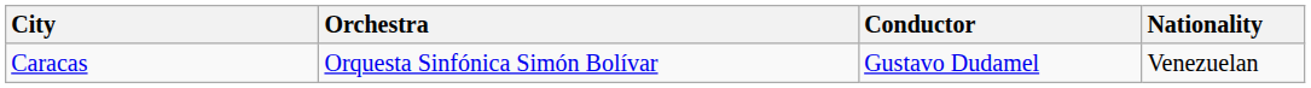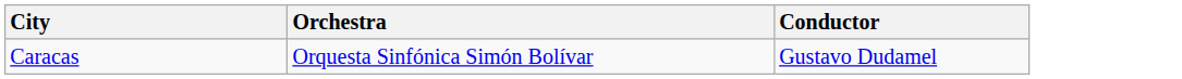- column: Nationality | Venezuelan
